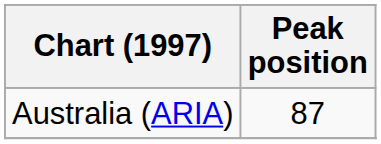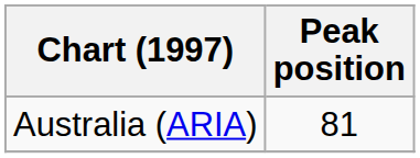Australia (ARIA) | Peak position: 87 -> 81
